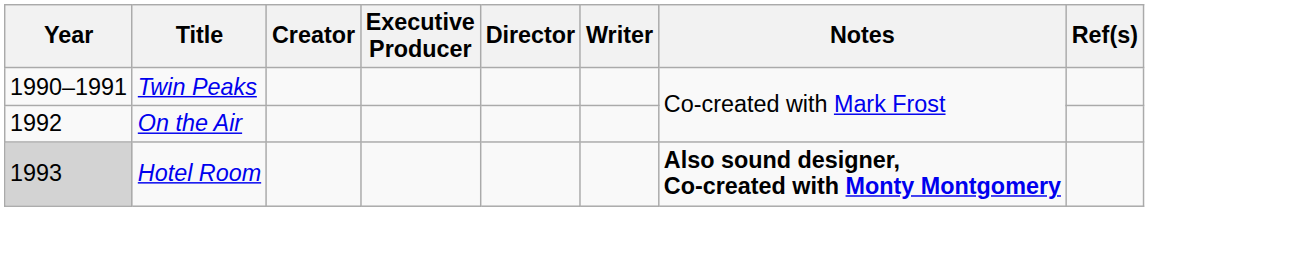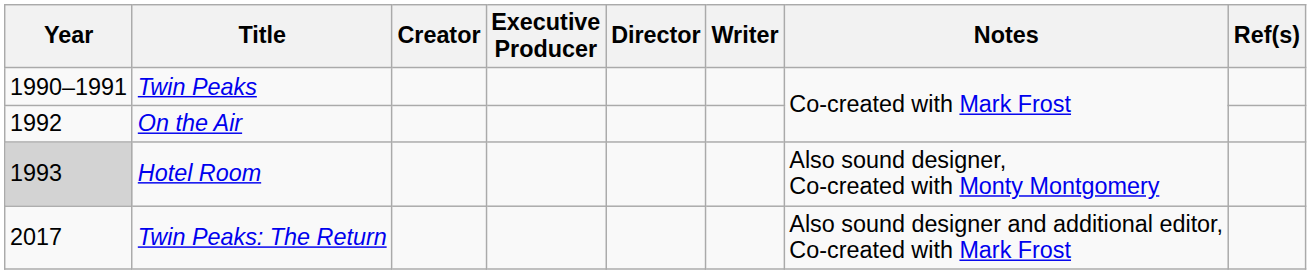Hotel Room | Notes: bold -> normal
+ row: 2017 | Twin Peaks: The Return | Also sound designer and additional editor, Co-created with Mark Frost
